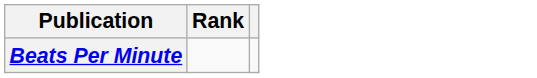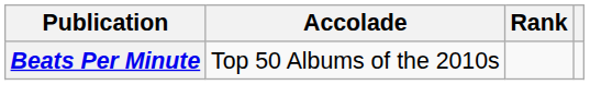+ column: Accolade | Top 50 Albums of the 2010s
